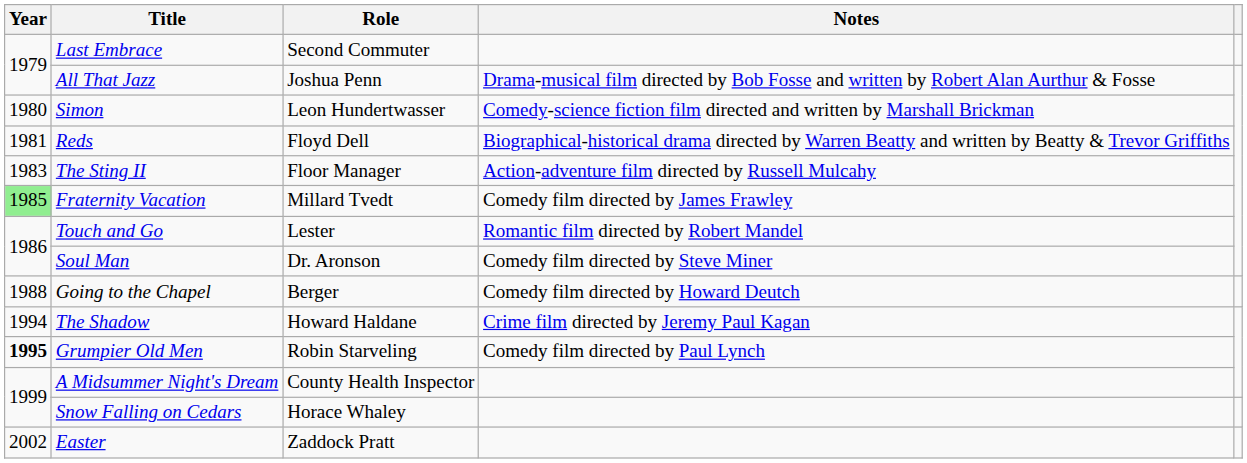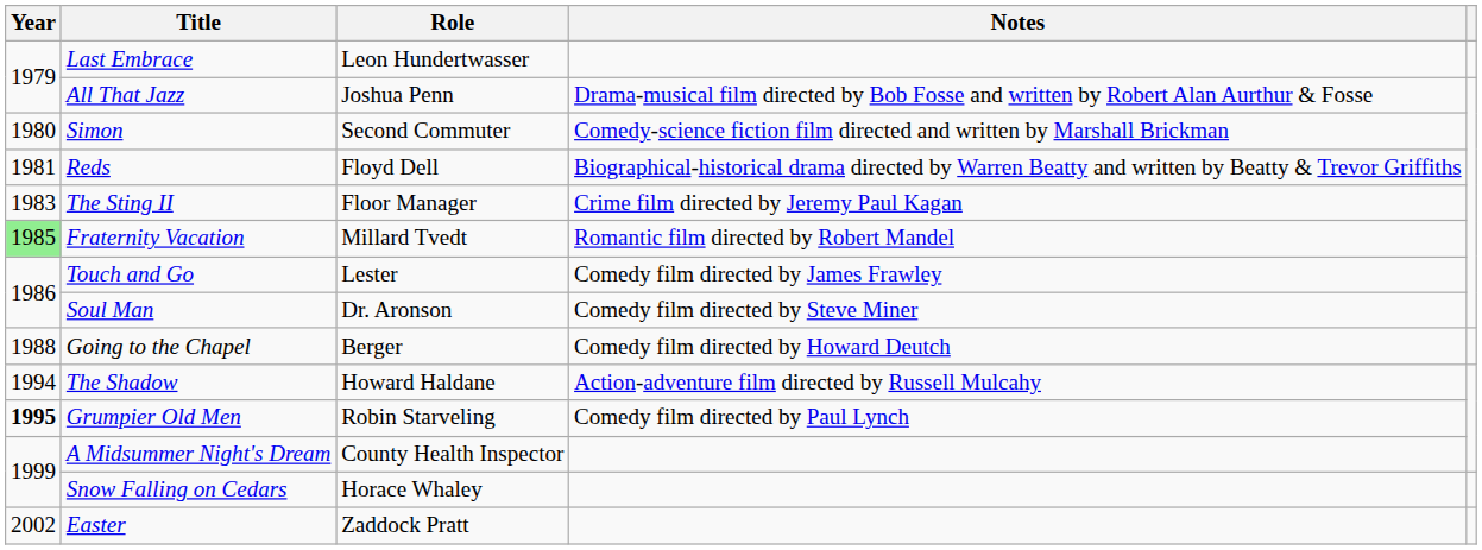Last Embrace | Role: Second Commuter -> Leon Hundertwasser
Simon | Role: Leon Hundertwasser -> Second Commuter
The Sting II | Notes: Action-adventure film directed by Russell Mulcahy -> Crime film directed by Jeremy Paul Kagan
Fraternity Vacation | Notes: Comedy film directed by James Frawley -> Romantic film directed by Robert Mandel
Touch and Go | Notes: Romantic film directed by Robert Mandel -> Comedy film directed by James Frawley
The Shadow | Notes: Crime film directed by Jeremy Paul Kagan -> Action-adventure film directed by Russell Mulcahy
